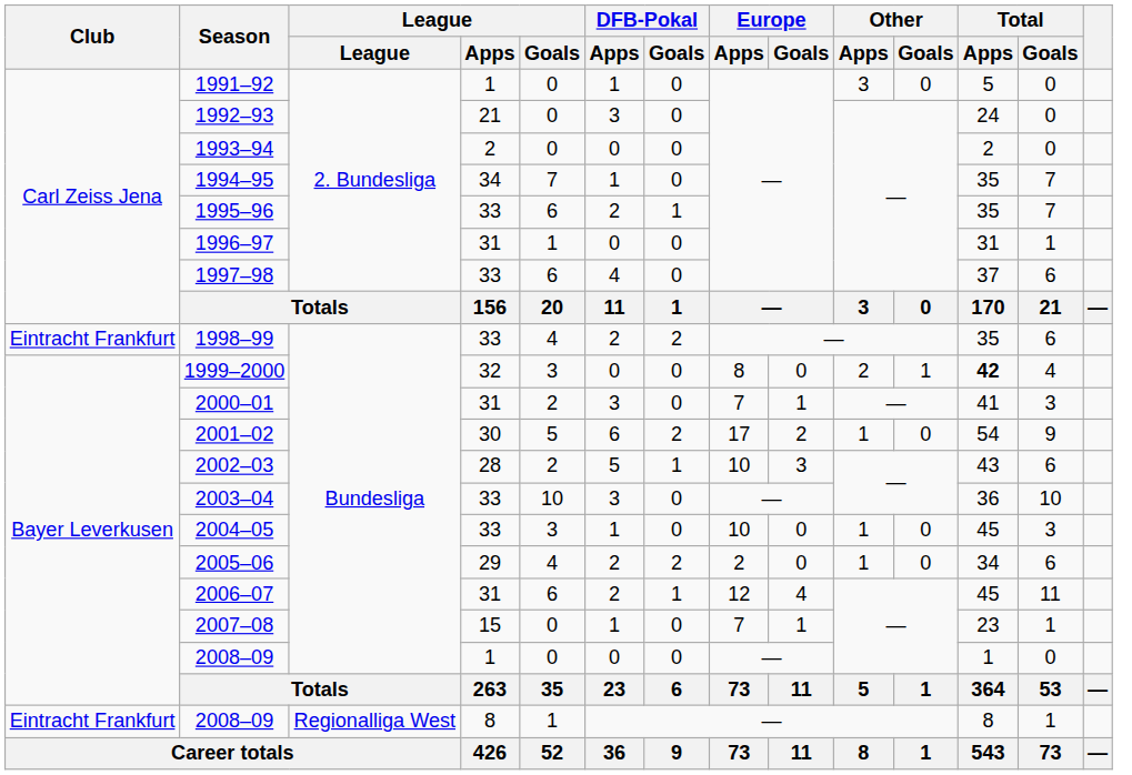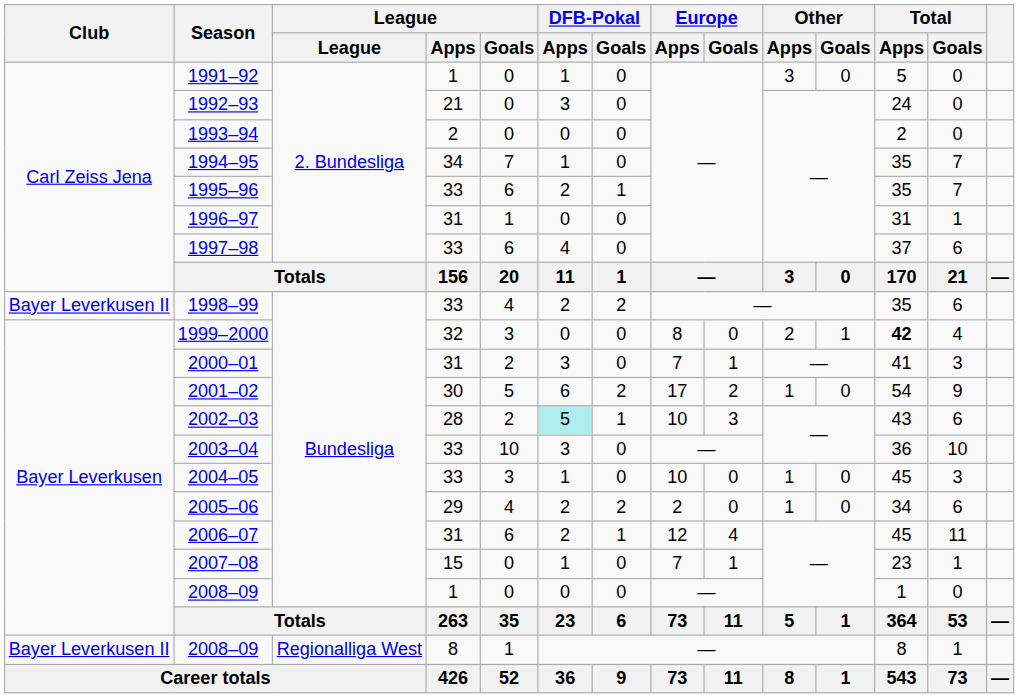1998–99 | Club: Eintracht Frankfurt -> Bayer Leverkusen II
2002–03 | DFB-Pokal / Apps: no background -> paleturquoise background
2008–09 / 8 | Club: Eintracht Frankfurt -> Bayer Leverkusen II
